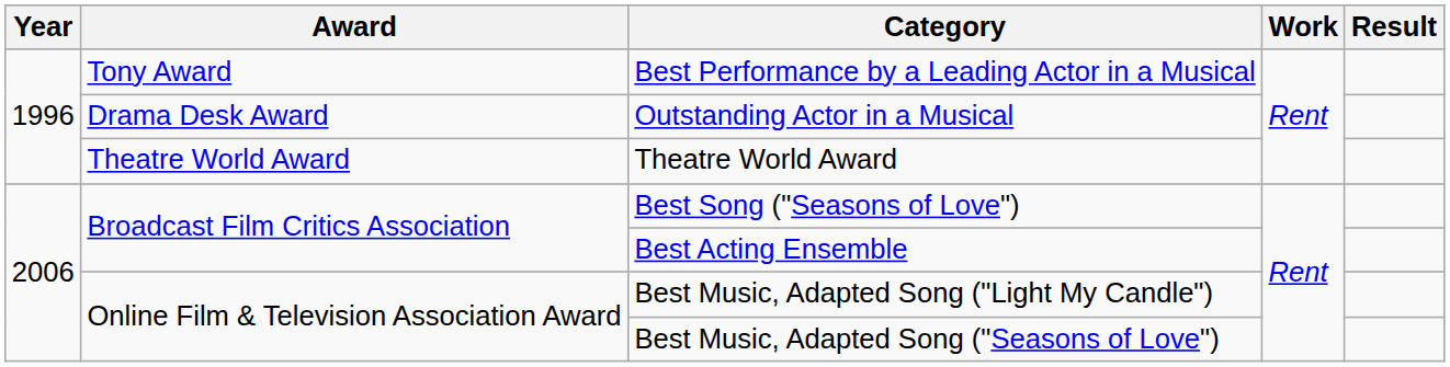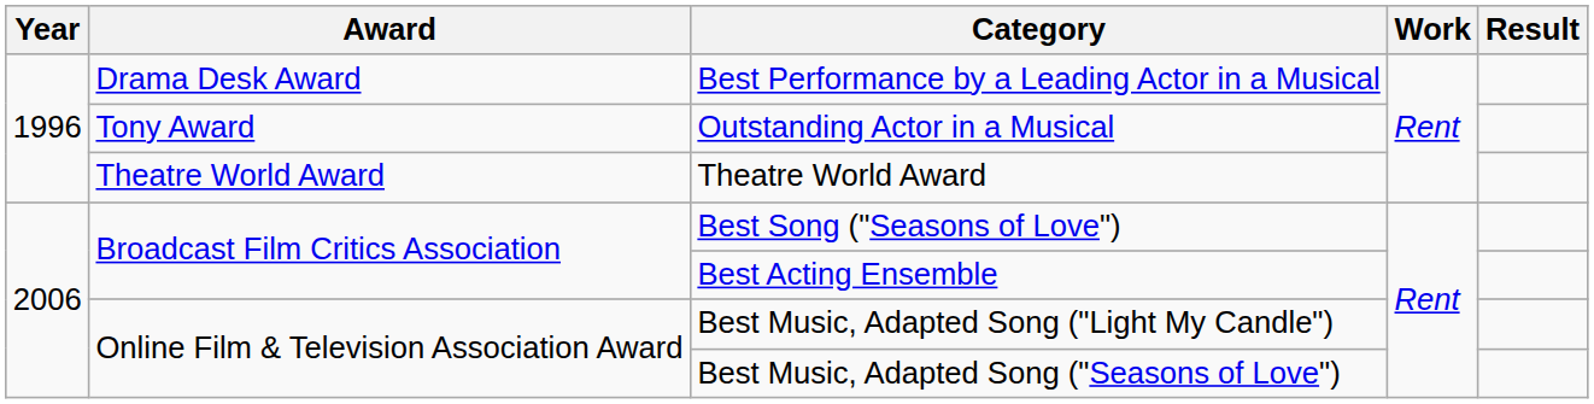Best Performance by a Leading Actor in a Musical | Award: Tony Award -> Drama Desk Award
Outstanding Actor in a Musical | Award: Drama Desk Award -> Tony Award
